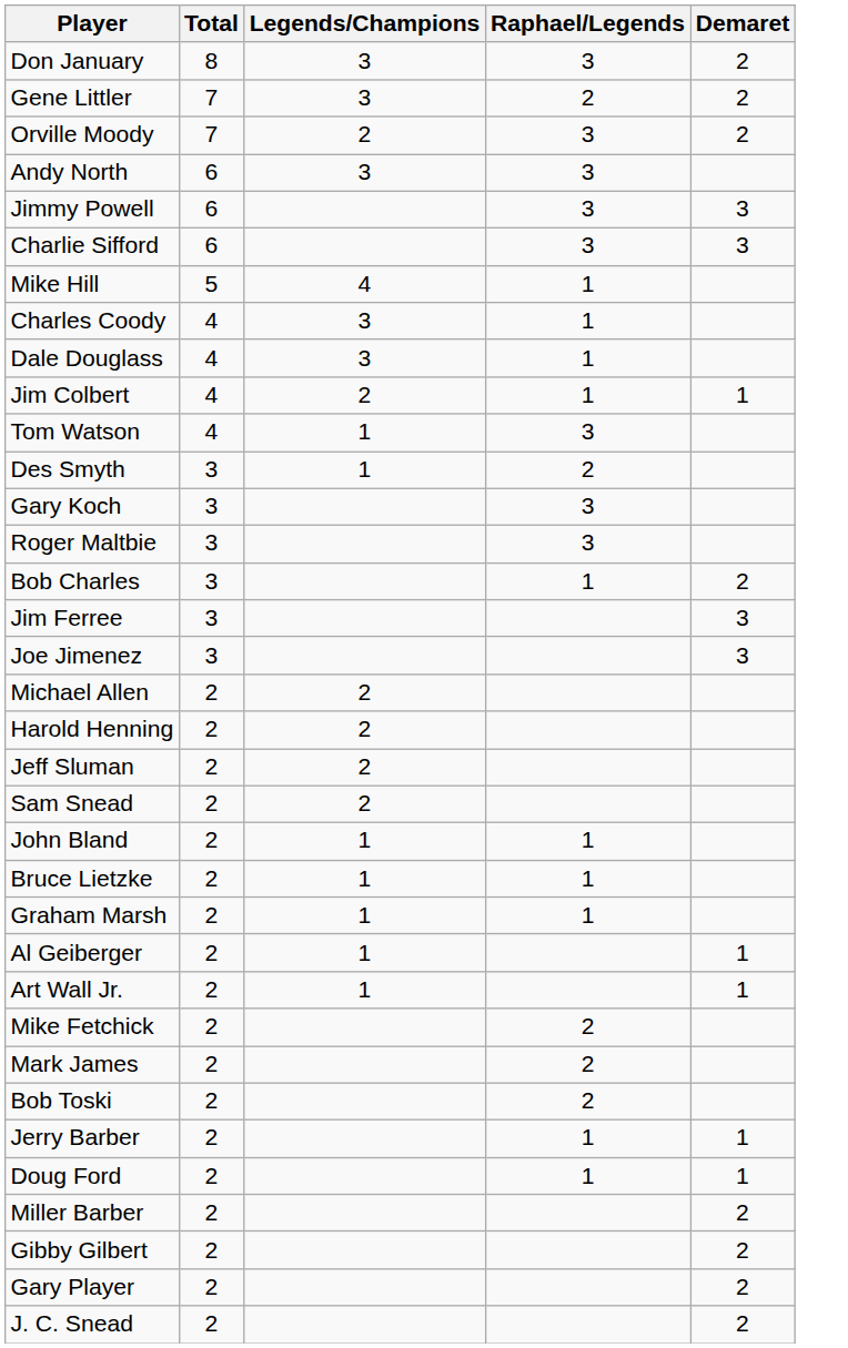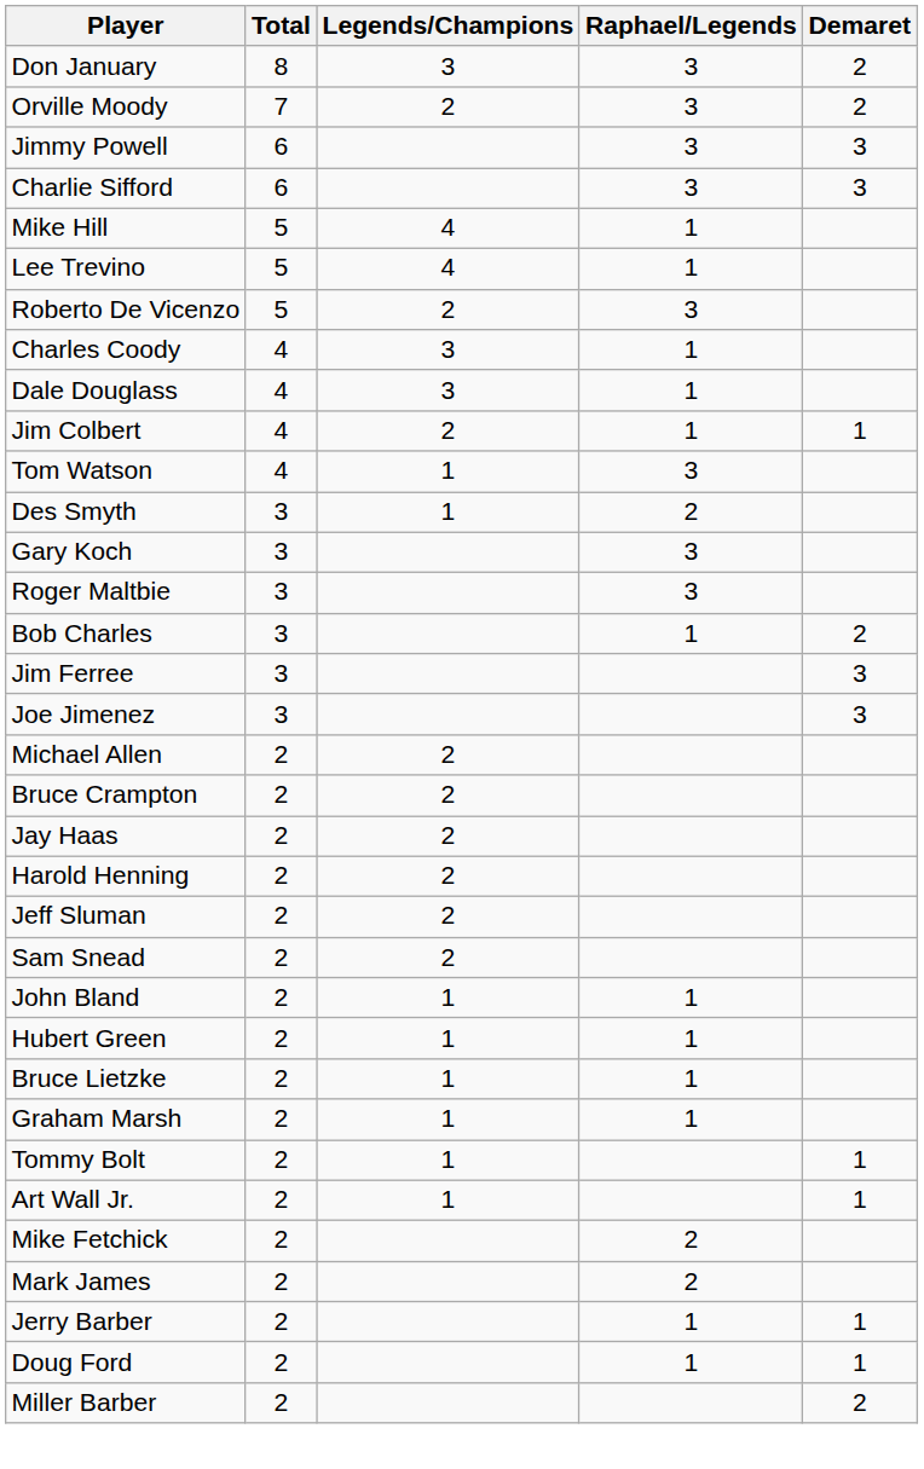- row: Gene Littler | 7 | 3 | 2 | 2
- row: Andy North | 6 | 3 | 3
+ row: Lee Trevino | 5 | 4 | 1
+ row: Roberto De Vicenzo | 5 | 2 | 3
+ row: Bruce Crampton | 2 | 2
+ row: Jay Haas | 2 | 2
+ row: Hubert Green | 2 | 1 | 1
+ row: Tommy Bolt | 2 | 1 | 1
- row: Al Geiberger | 2 | 1 | 1
- row: Bob Toski | 2 | 2
- row: Gibby Gilbert | 2 | 2
- row: Gary Player | 2 | 2
- row: J. C. Snead | 2 | 2
